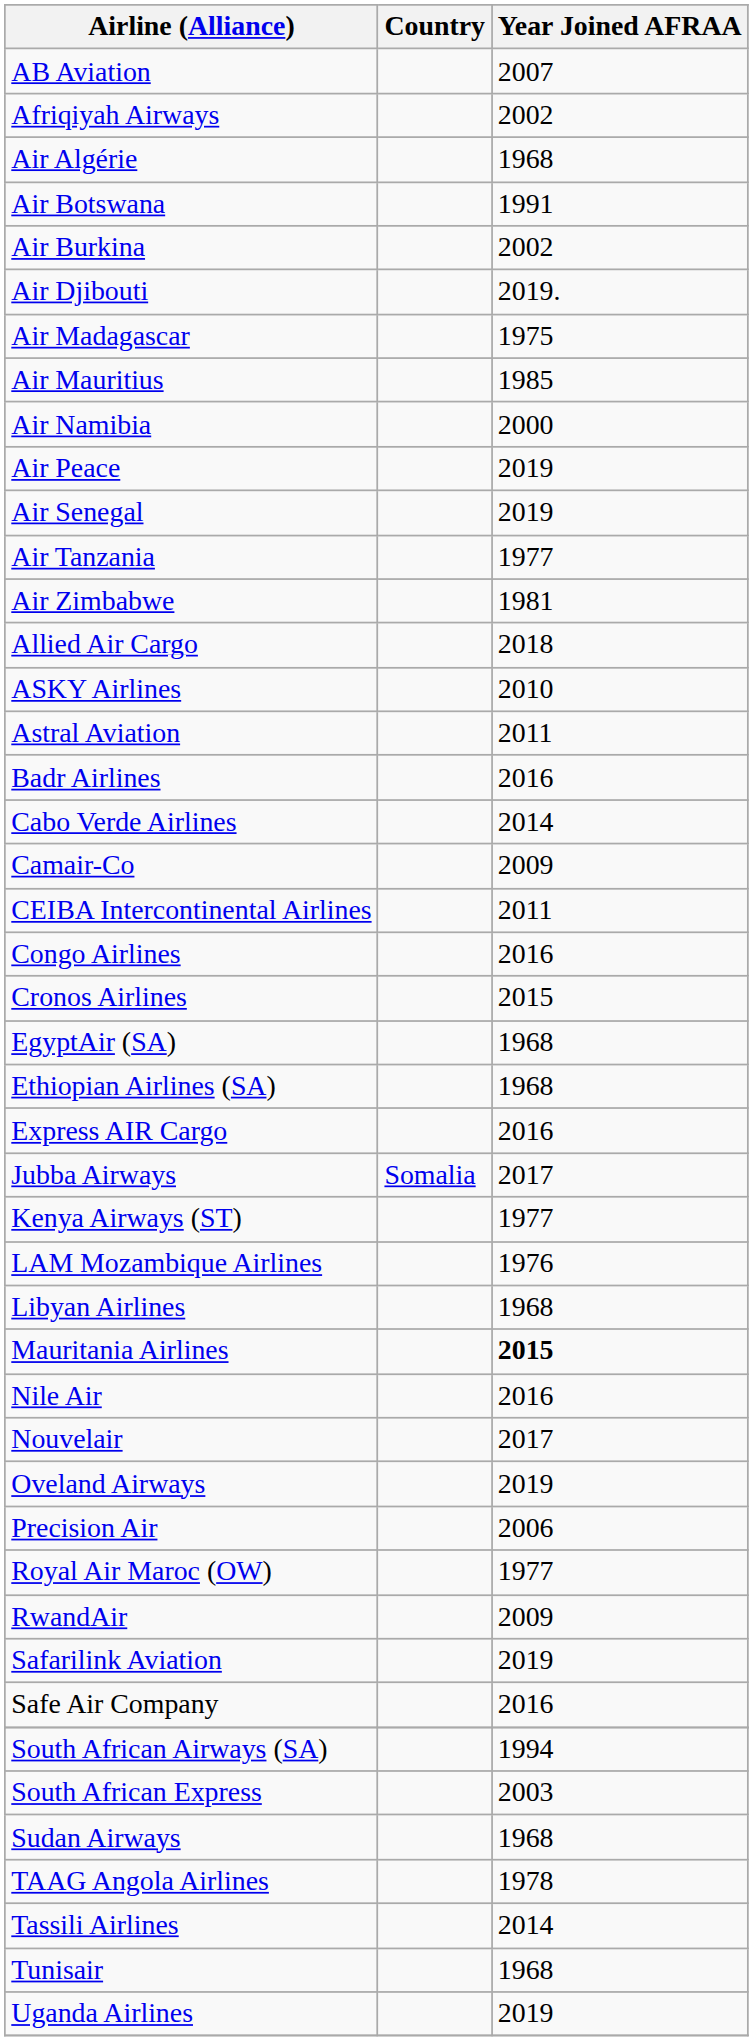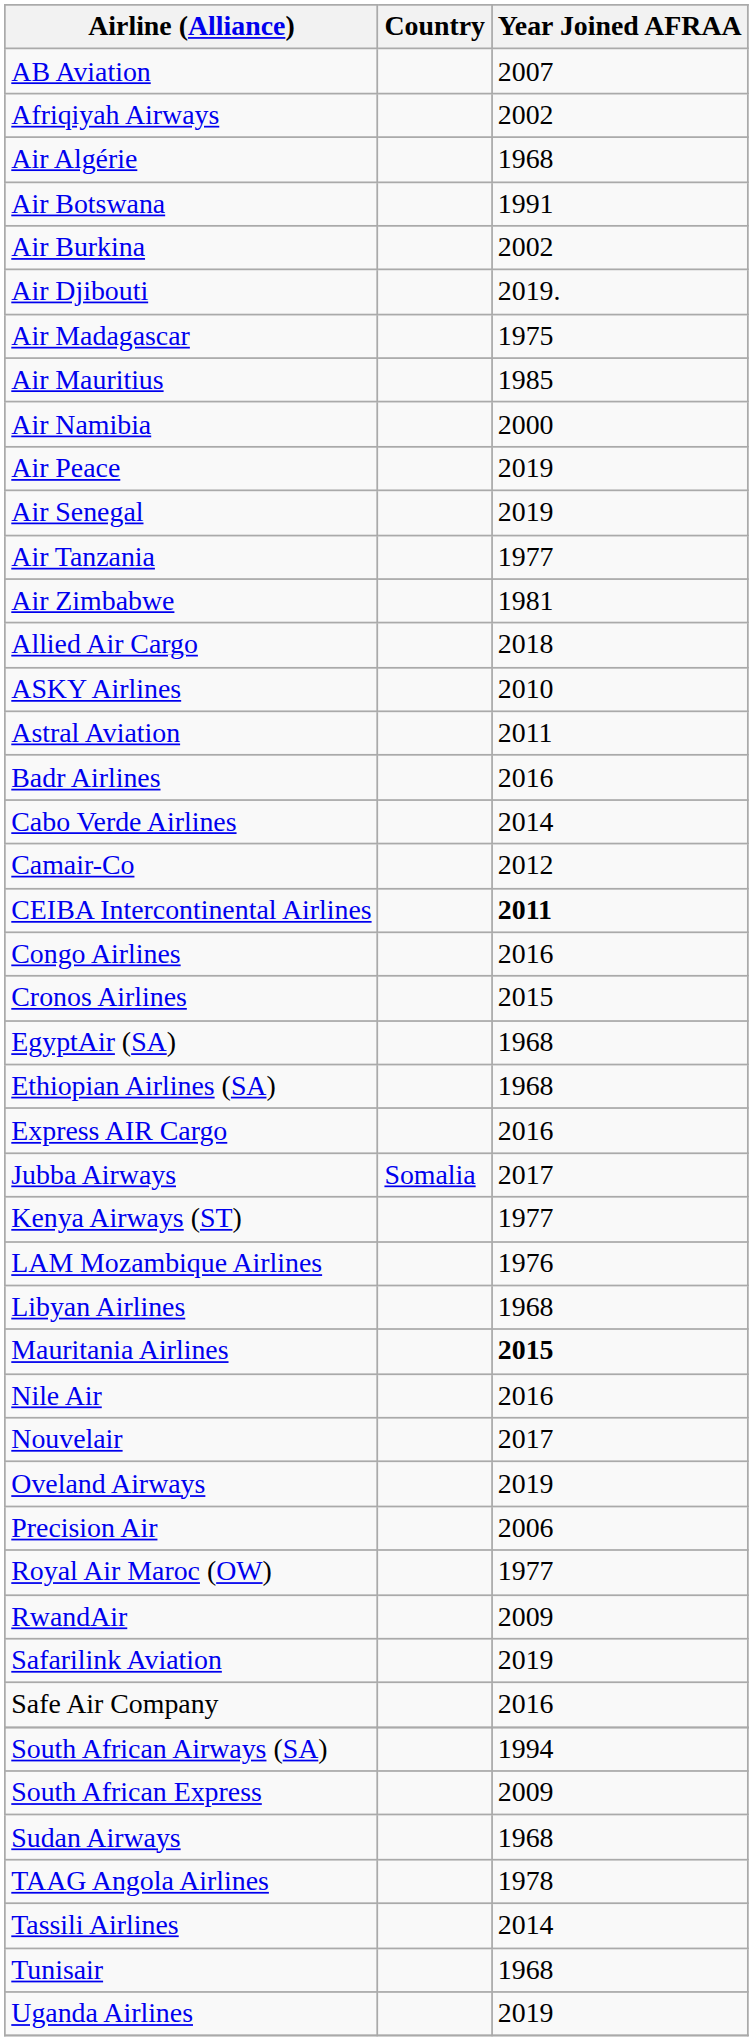Camair-Co | Year Joined AFRAA: 2009 -> 2012
CEIBA Intercontinental Airlines | Year Joined AFRAA: normal -> bold
South African Express | Year Joined AFRAA: 2003 -> 2009
